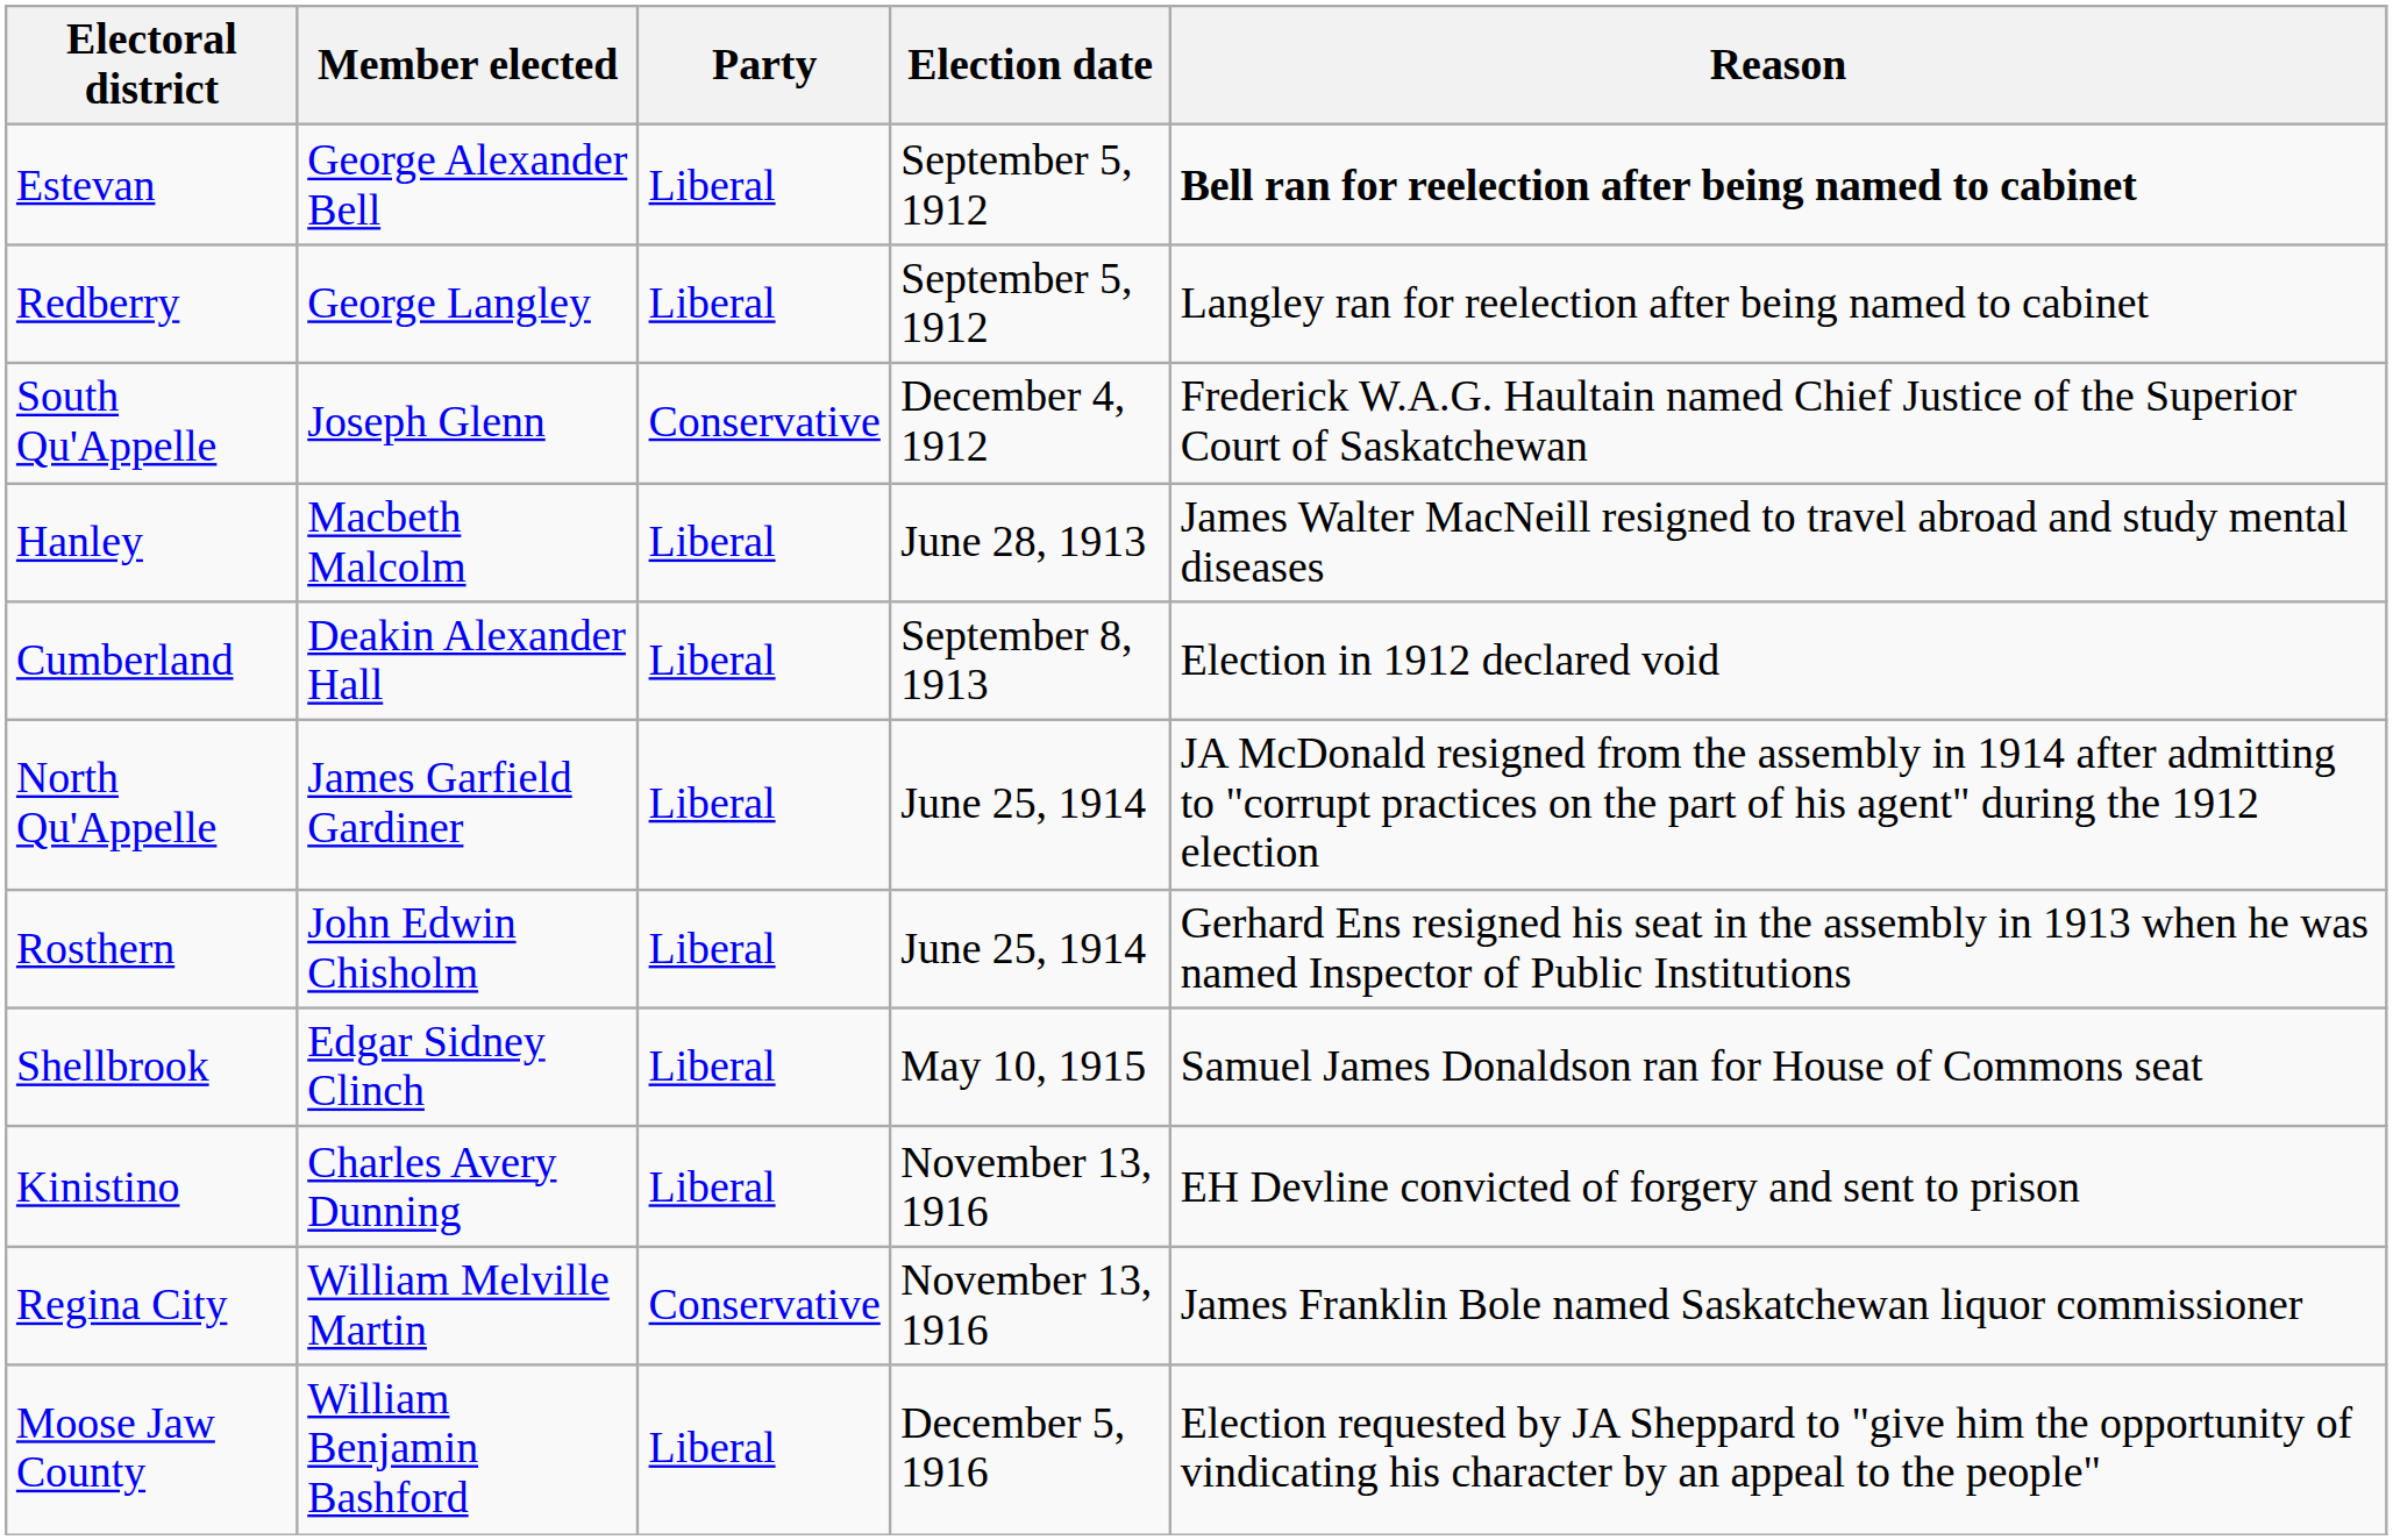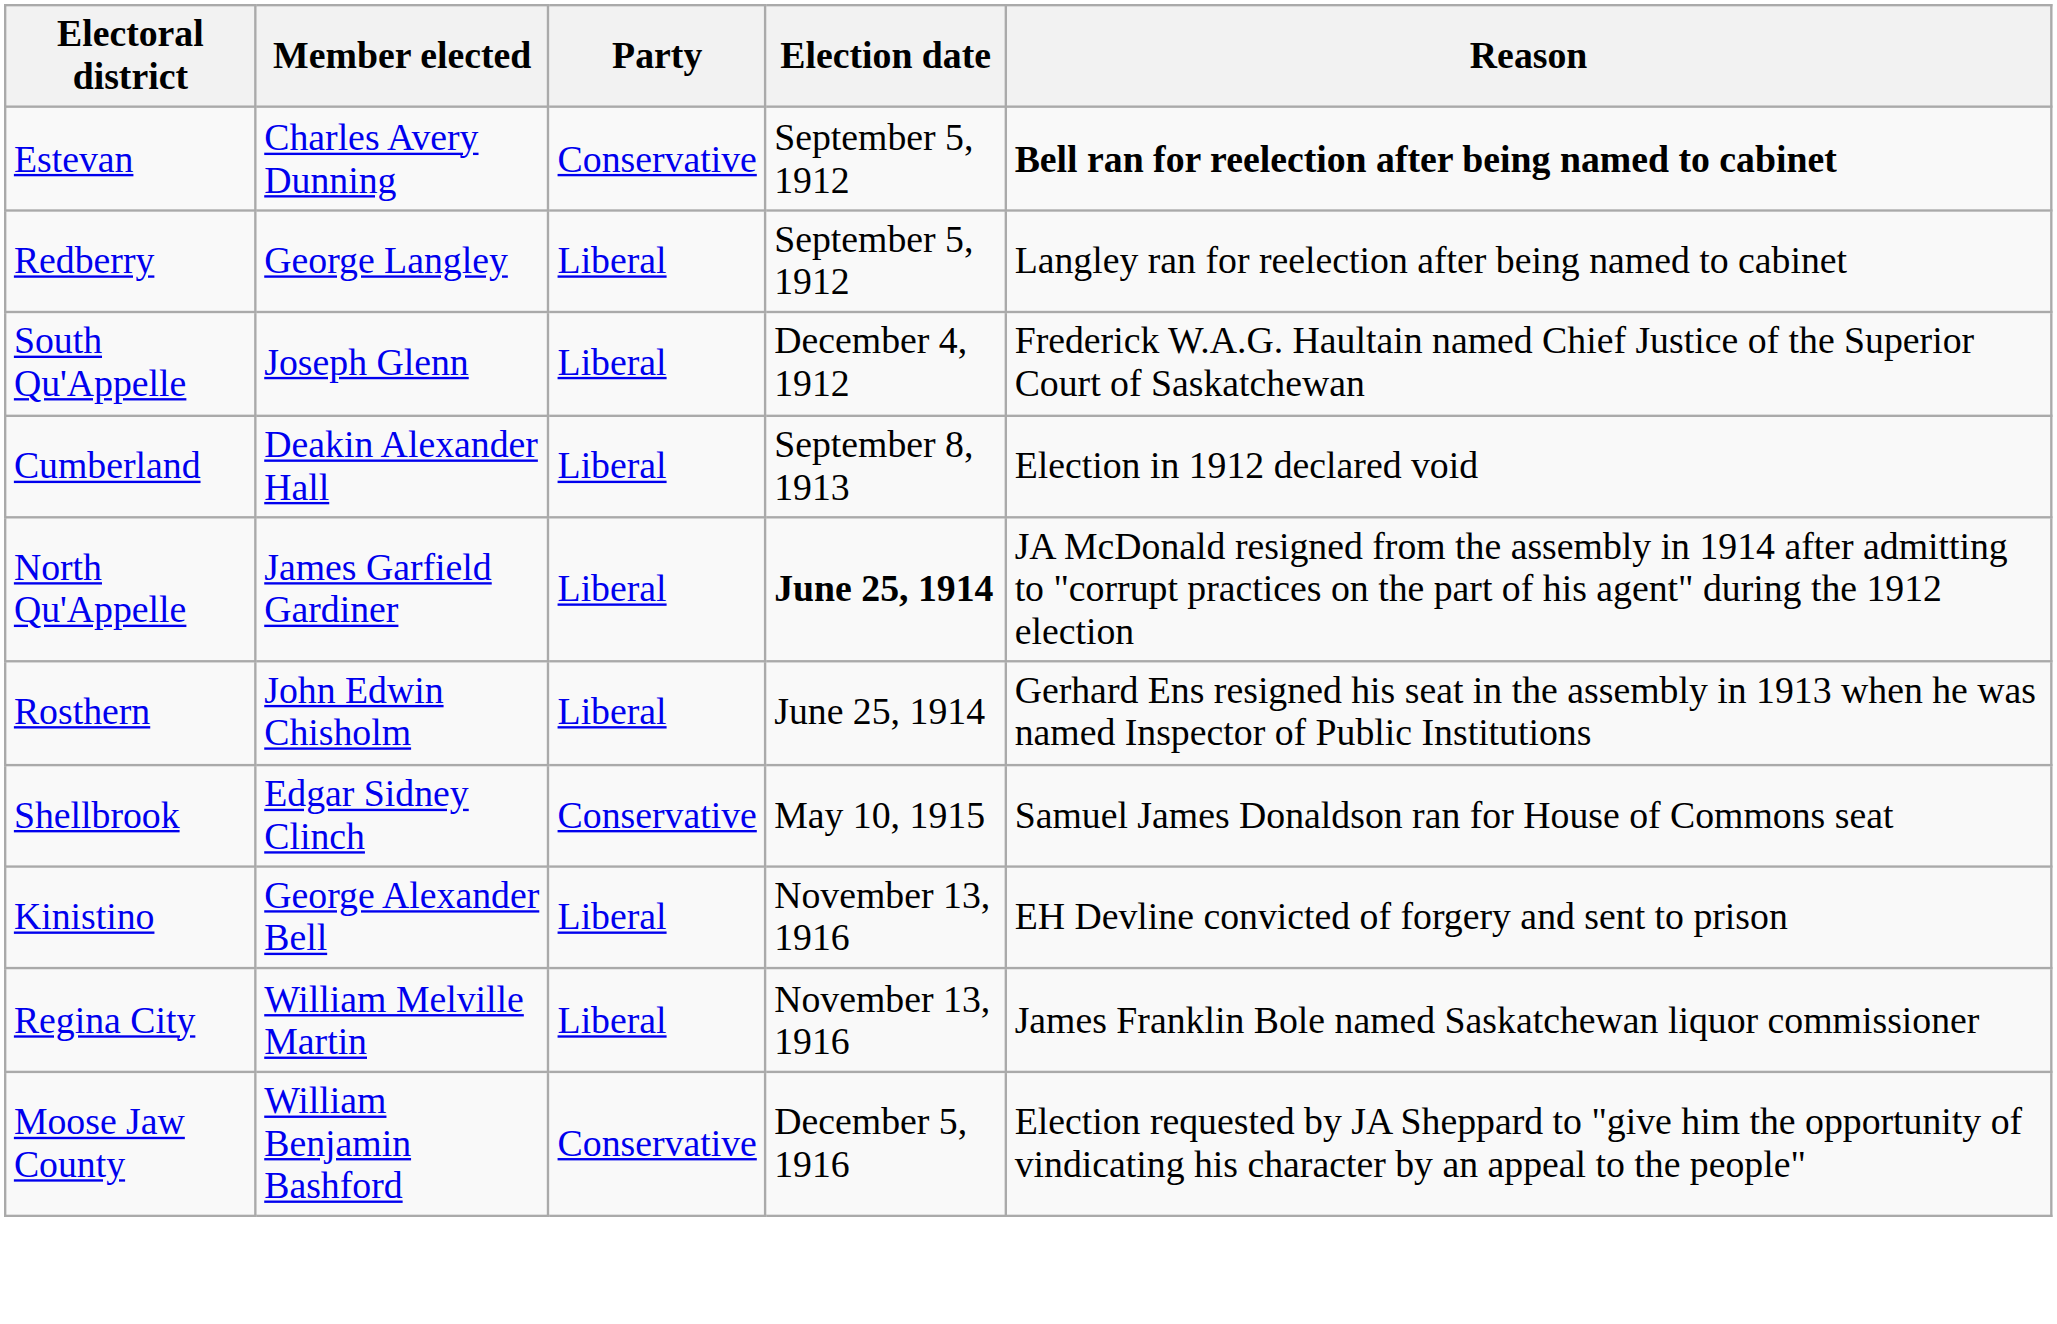Estevan | Member elected: George Alexander Bell -> Charles Avery Dunning
Estevan | Party: Liberal -> Conservative
South Qu'Appelle | Party: Conservative -> Liberal
- row: Hanley | Macbeth Malcolm | Liberal | June 28, 1913 | James Walter MacNeill resigned to travel abroad and study mental diseases
North Qu'Appelle | Election date: normal -> bold
Shellbrook | Party: Liberal -> Conservative
Kinistino | Member elected: Charles Avery Dunning -> George Alexander Bell
Regina City | Party: Conservative -> Liberal
Moose Jaw County | Party: Liberal -> Conservative
